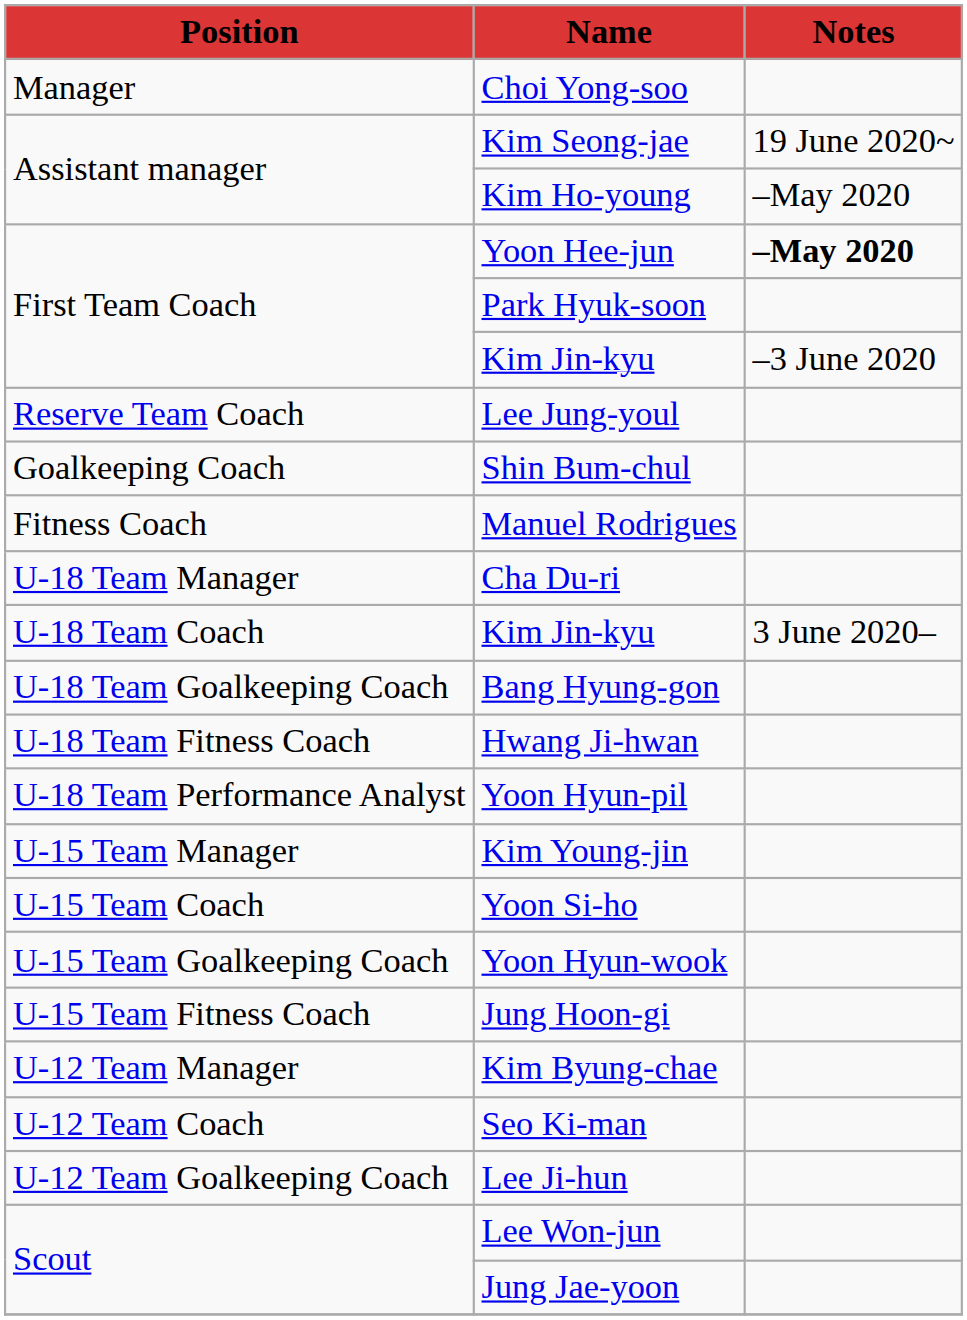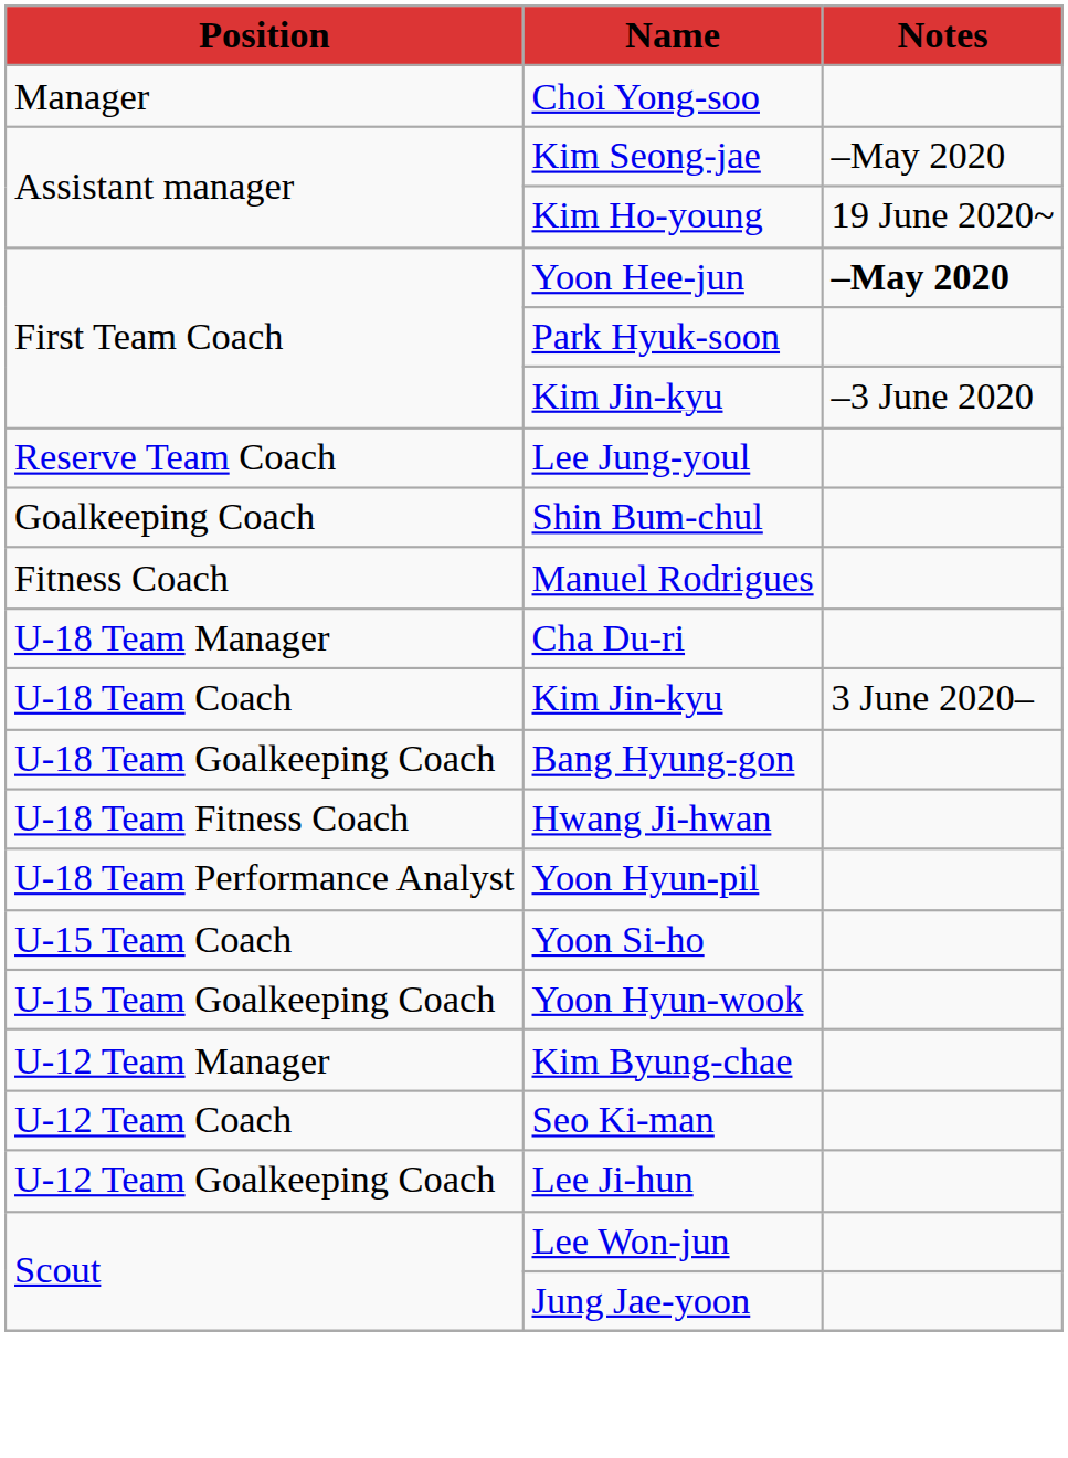Kim Seong-jae | Notes: 19 June 2020~ -> –May 2020
Kim Ho-young | Notes: –May 2020 -> 19 June 2020~
- row: U-15 Team Manager | Kim Young-jin
- row: U-15 Team Fitness Coach | Jung Hoon-gi
